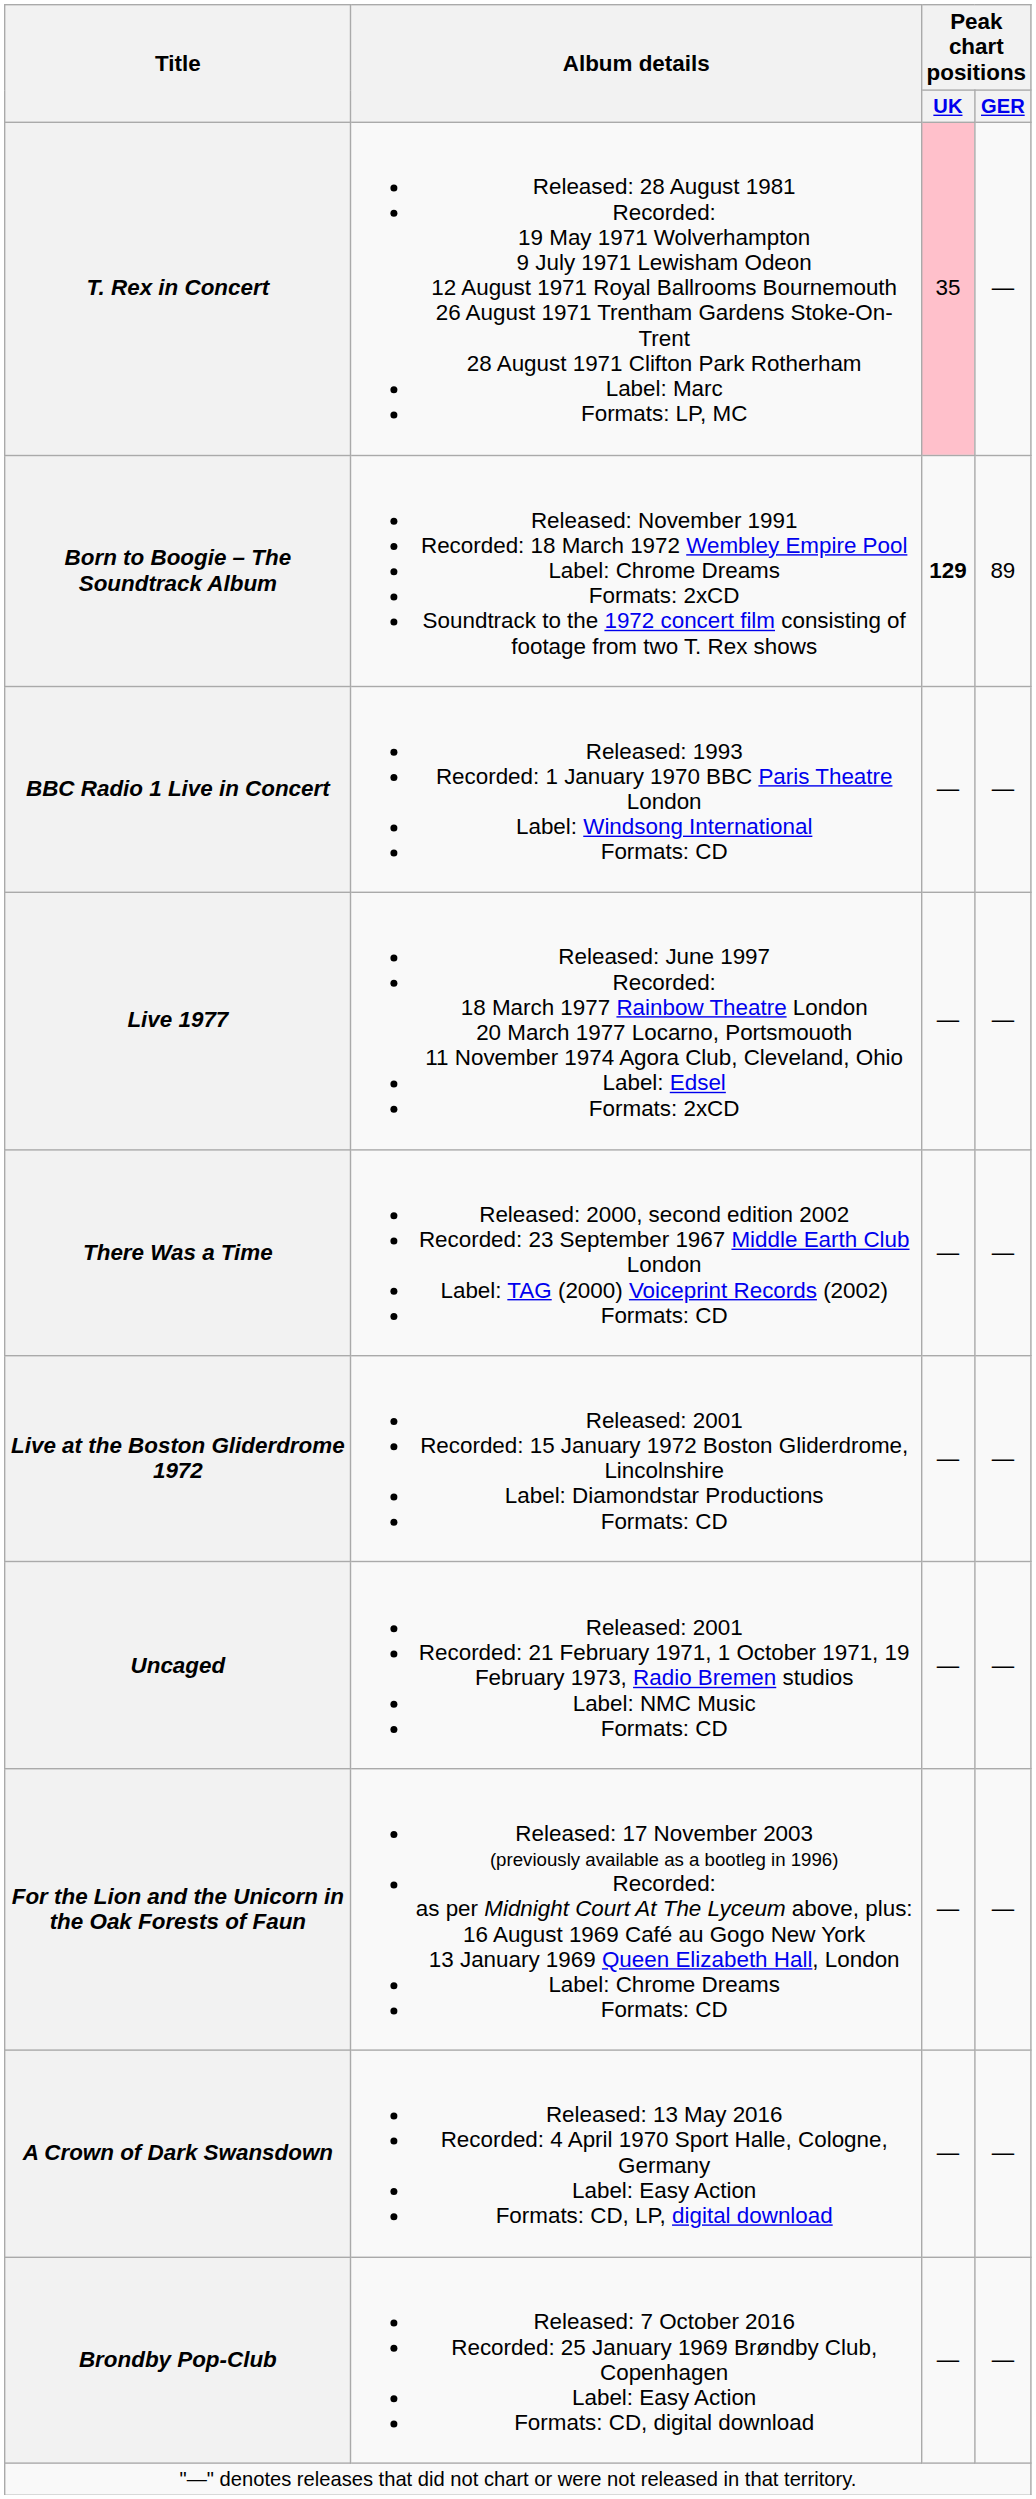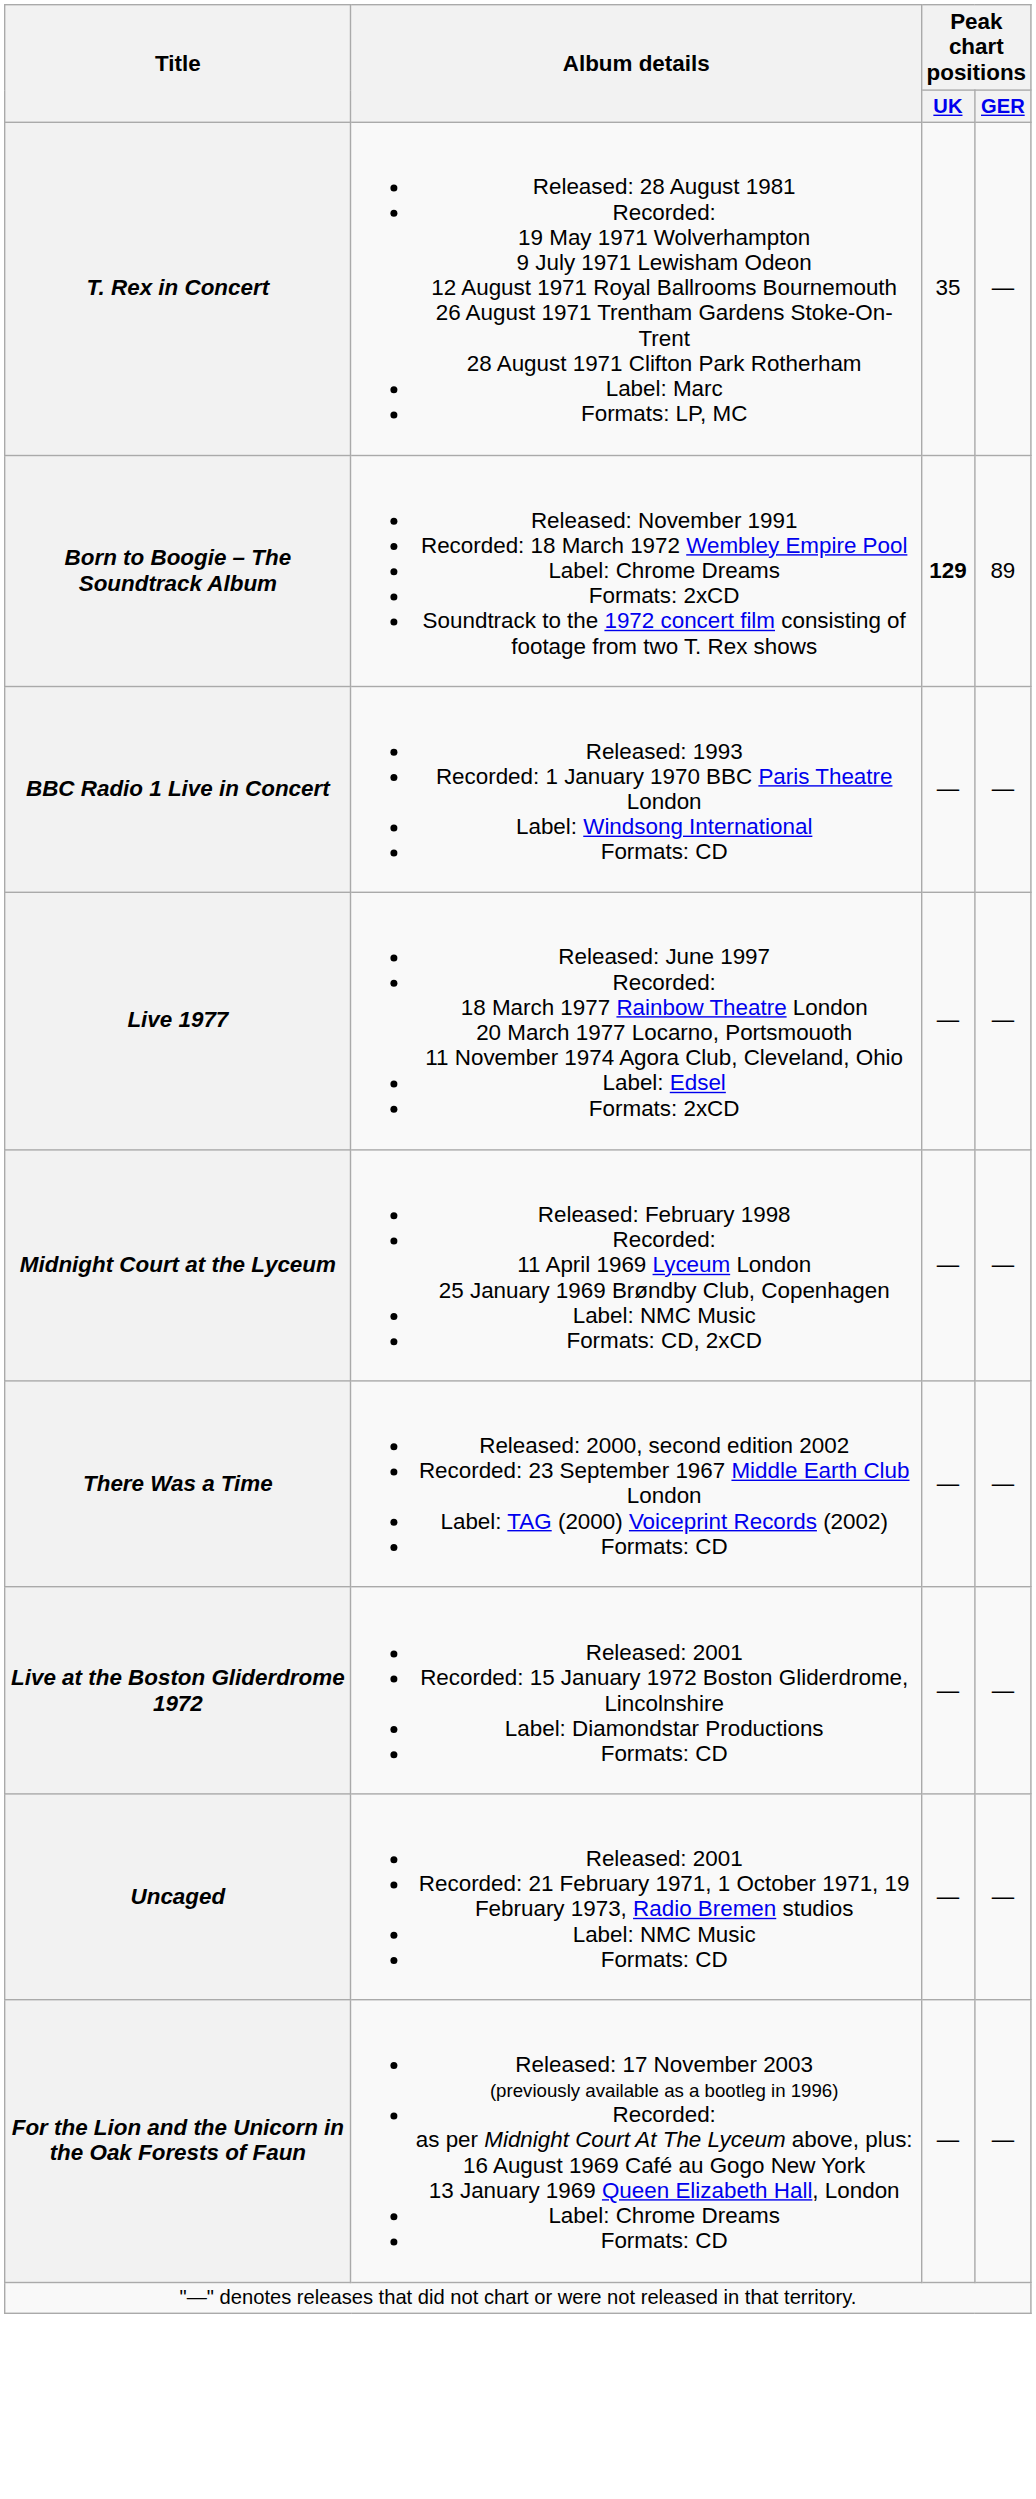T. Rex in Concert | Peak chart positions / UK: pink background -> no background
+ row: Midnight Court at the Lyceum | Released: February 1998 Recorded: 11 April 1969 Lyceum London 25 January 1969 Brøndby Club, Copenhagen Label: NMC Music Formats: CD, 2xCD | — | —
- row: A Crown of Dark Swansdown | Released: 13 May 2016 Recorded: 4 April 1970 Sport Halle, Cologne, Germany Label: Easy Action Formats: CD, LP, digital download | — | —
- row: Brondby Pop-Club | Released: 7 October 2016 Recorded: 25 January 1969 Brøndby Club, Copenhagen Label: Easy Action Formats: CD, digital download | — | —
